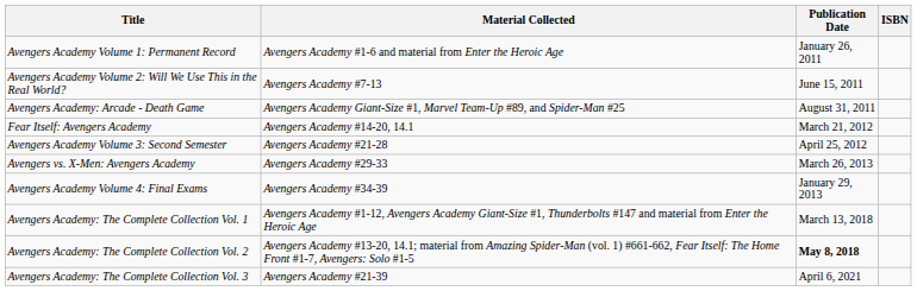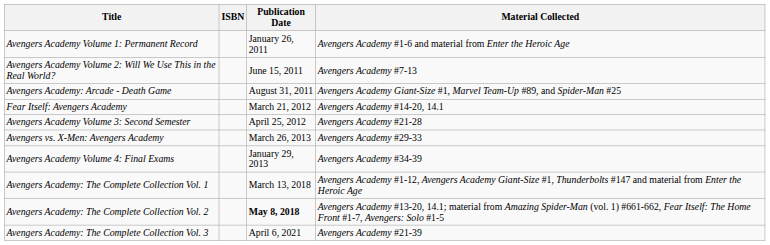columns swapped: Material Collected <-> ISBN
